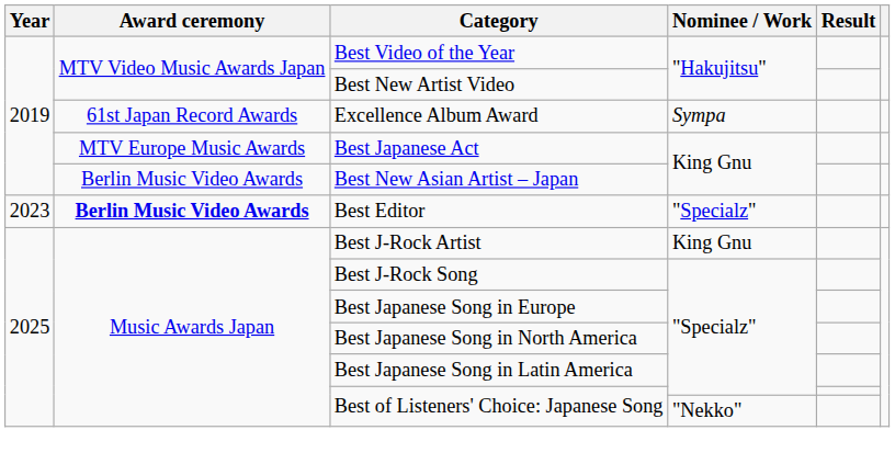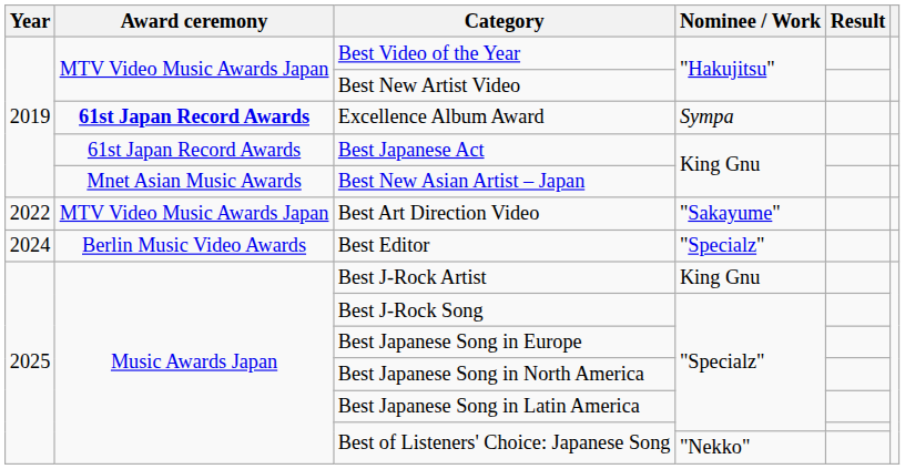Excellence Album Award | Award ceremony: normal -> bold
Best Japanese Act | Award ceremony: MTV Europe Music Awards -> 61st Japan Record Awards
Best New Asian Artist – Japan | Award ceremony: Berlin Music Video Awards -> Mnet Asian Music Awards
+ row: 2022 | MTV Video Music Awards Japan | Best Art Direction Video | "Sakayume"
Best Editor | Year: 2023 -> 2024
Best Editor | Award ceremony: bold -> normal
